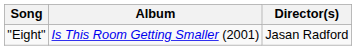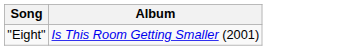- column: Director(s) | Jasan Radford
